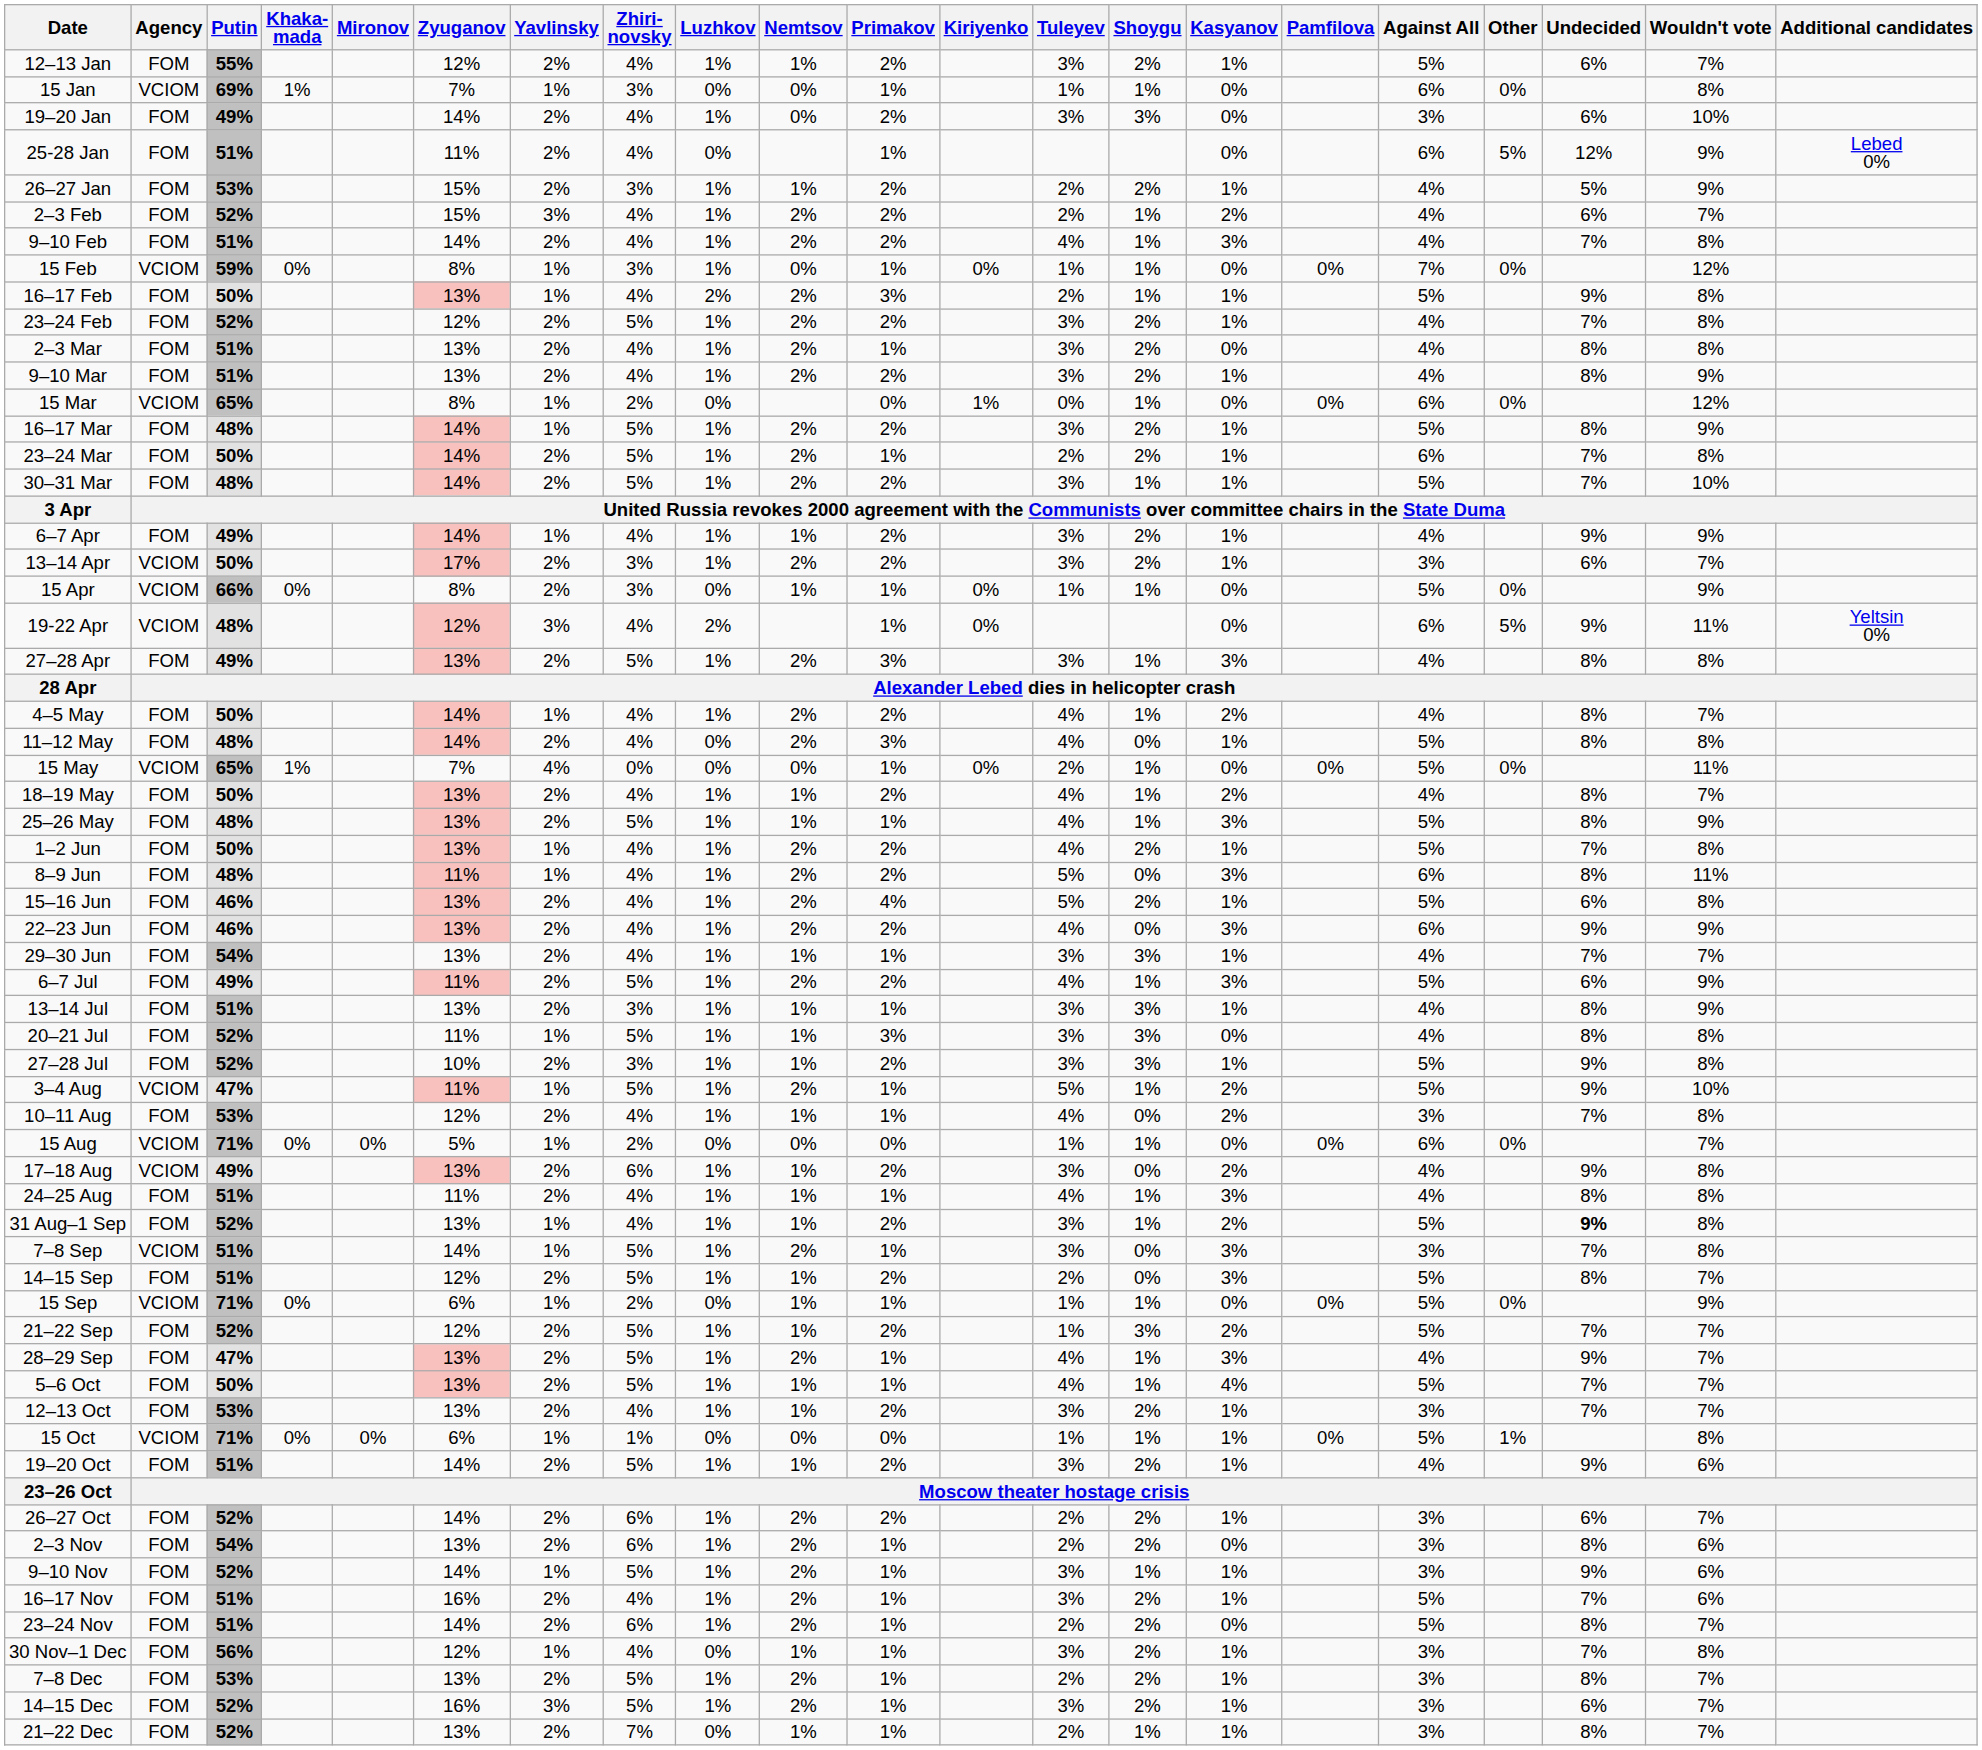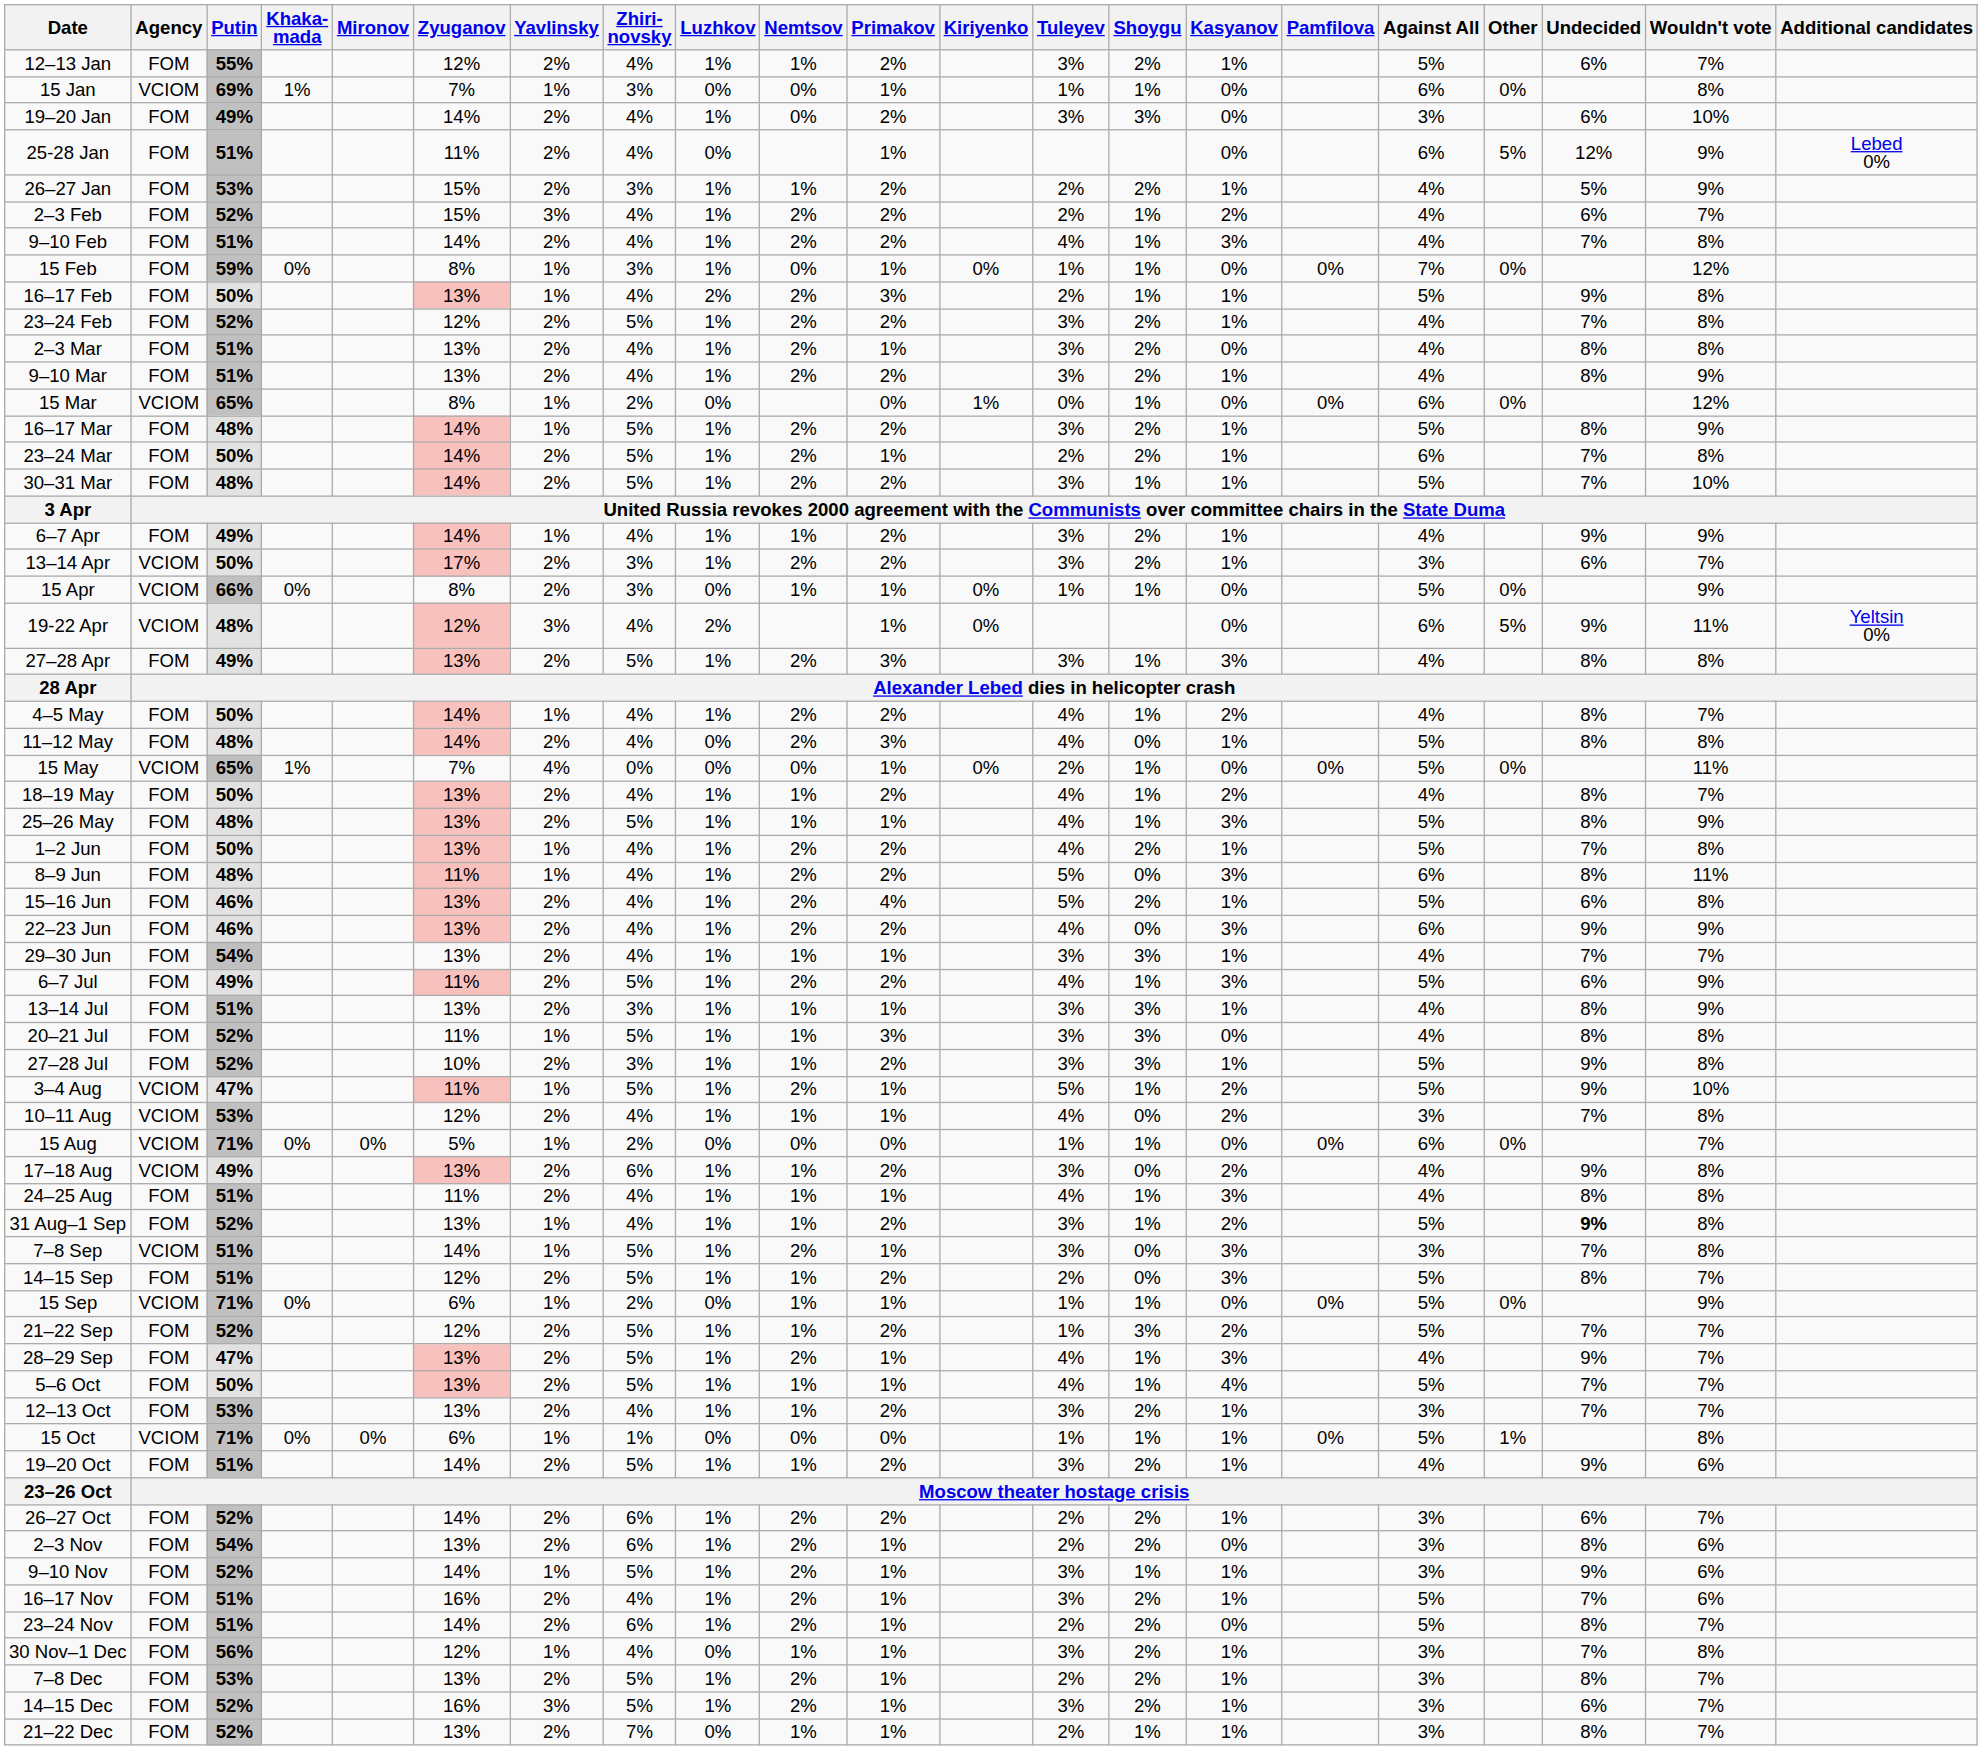15 Feb | Agency: VCIOM -> FOM
10–11 Aug | Agency: FOM -> VCIOM
